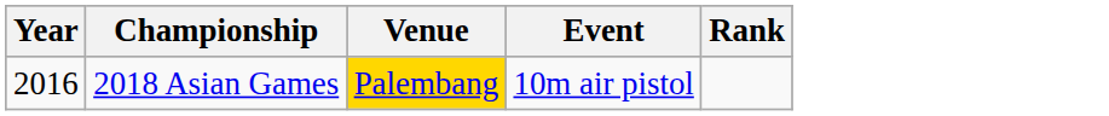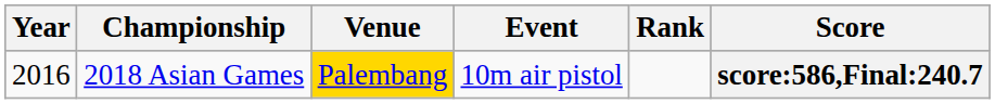+ column: Score | score:586,Final:240.7
